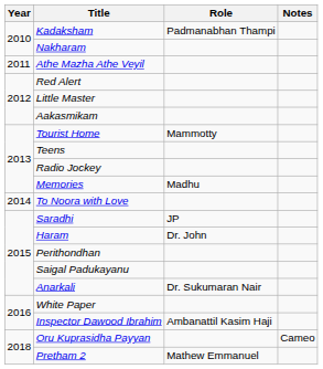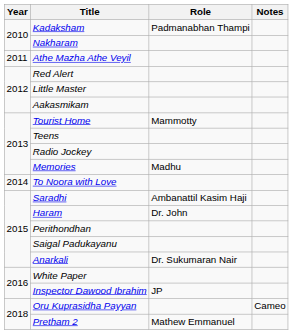Saradhi | Role: JP -> Ambanattil Kasim Haji
Inspector Dawood Ibrahim | Role: Ambanattil Kasim Haji -> JP
